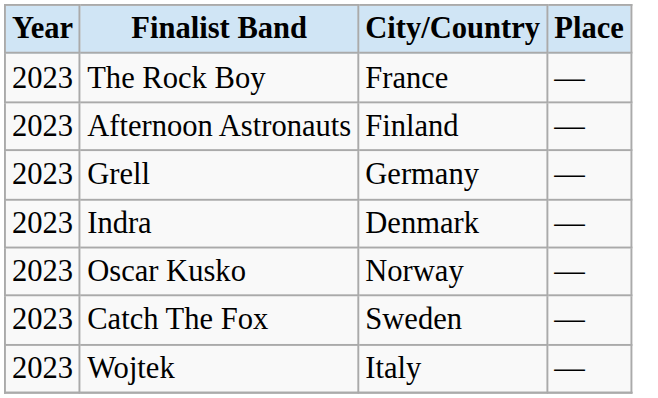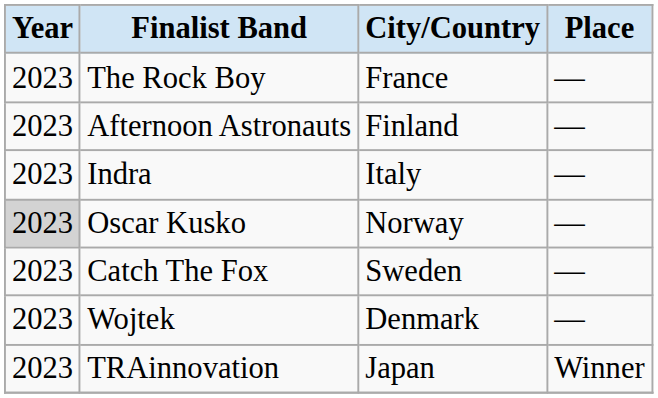- row: 2023 | Grell | Germany | —
Indra | City/Country: Denmark -> Italy
Oscar Kusko | Year: no background -> lightgrey background
Wojtek | City/Country: Italy -> Denmark
+ row: 2023 | TRAinnovation | Japan | Winner
